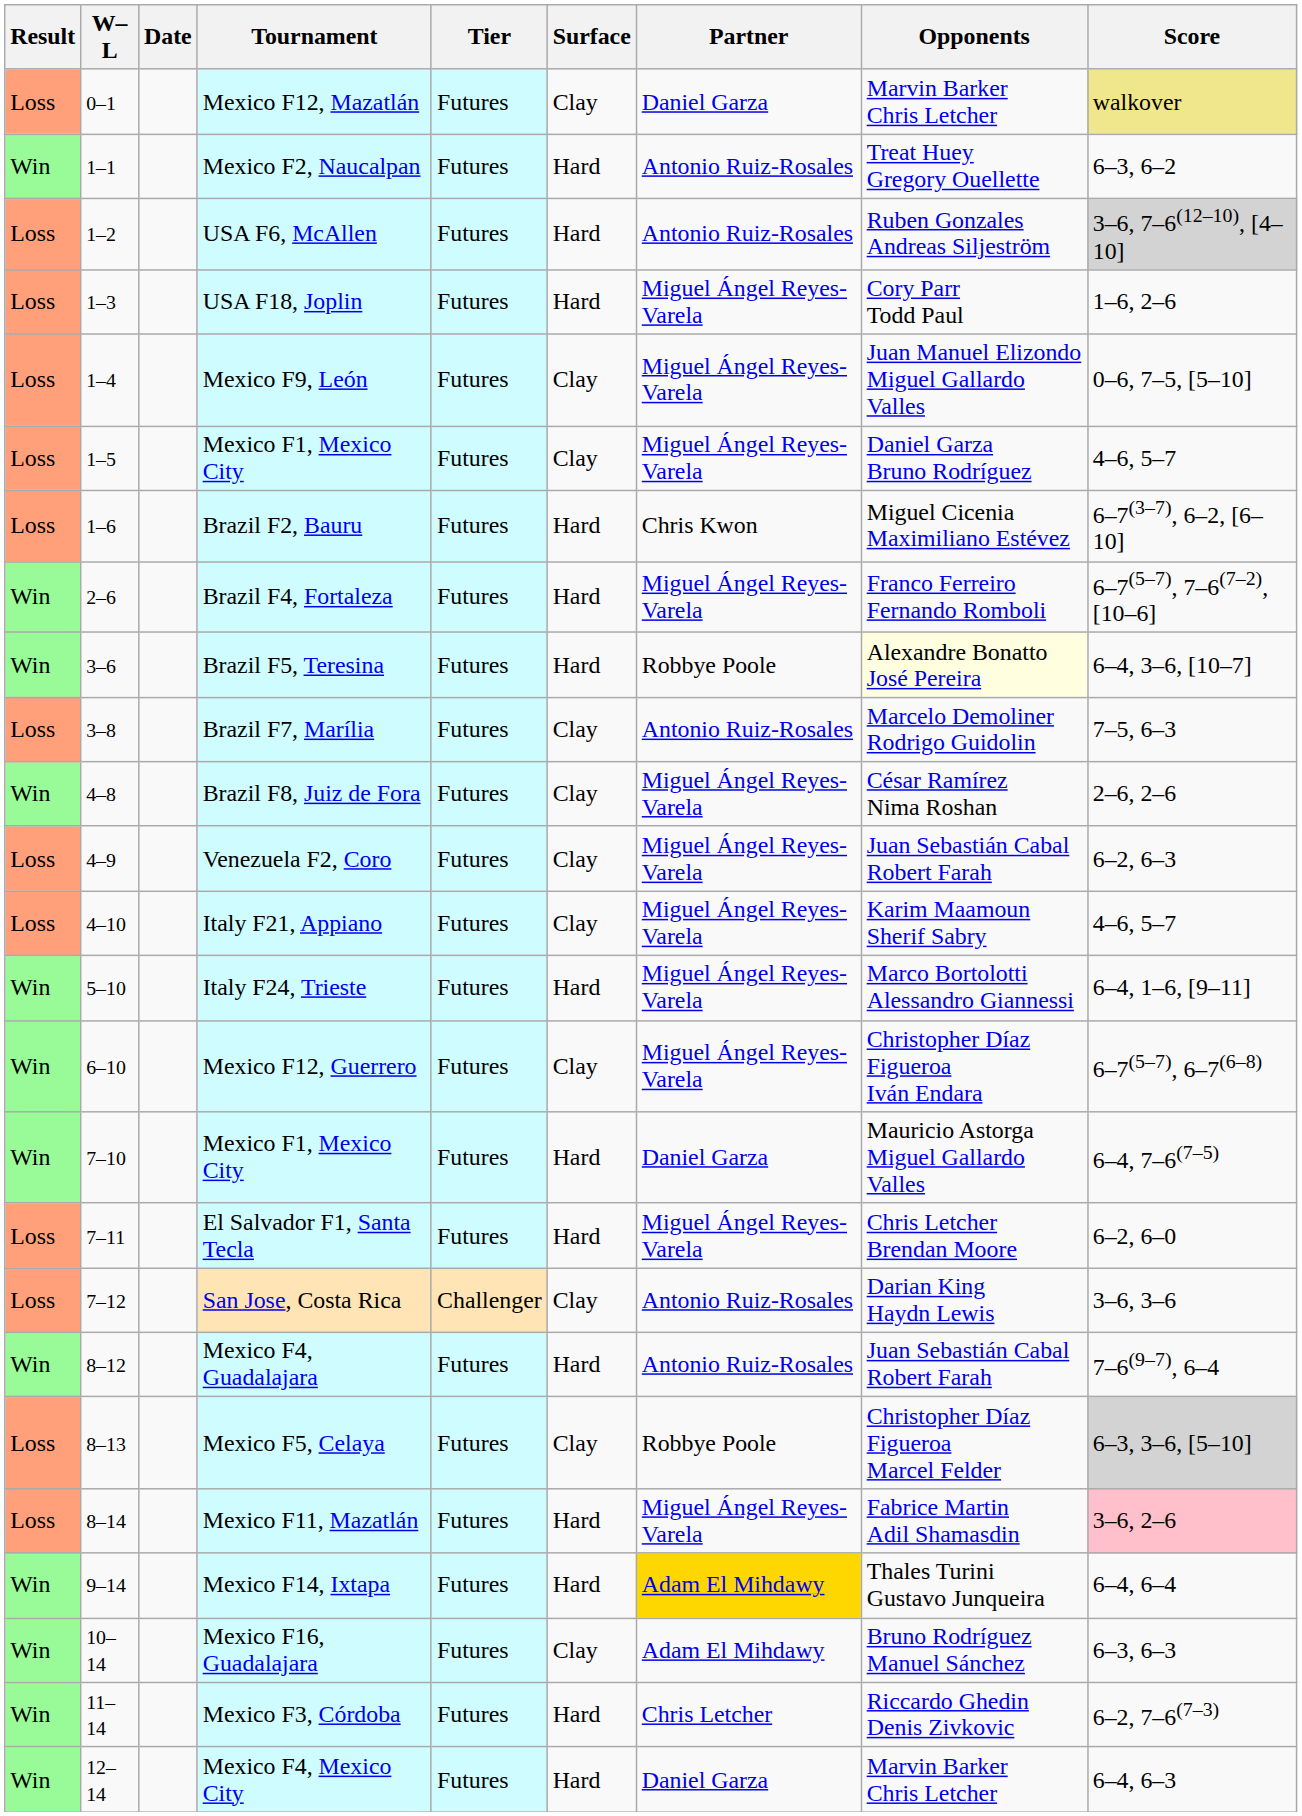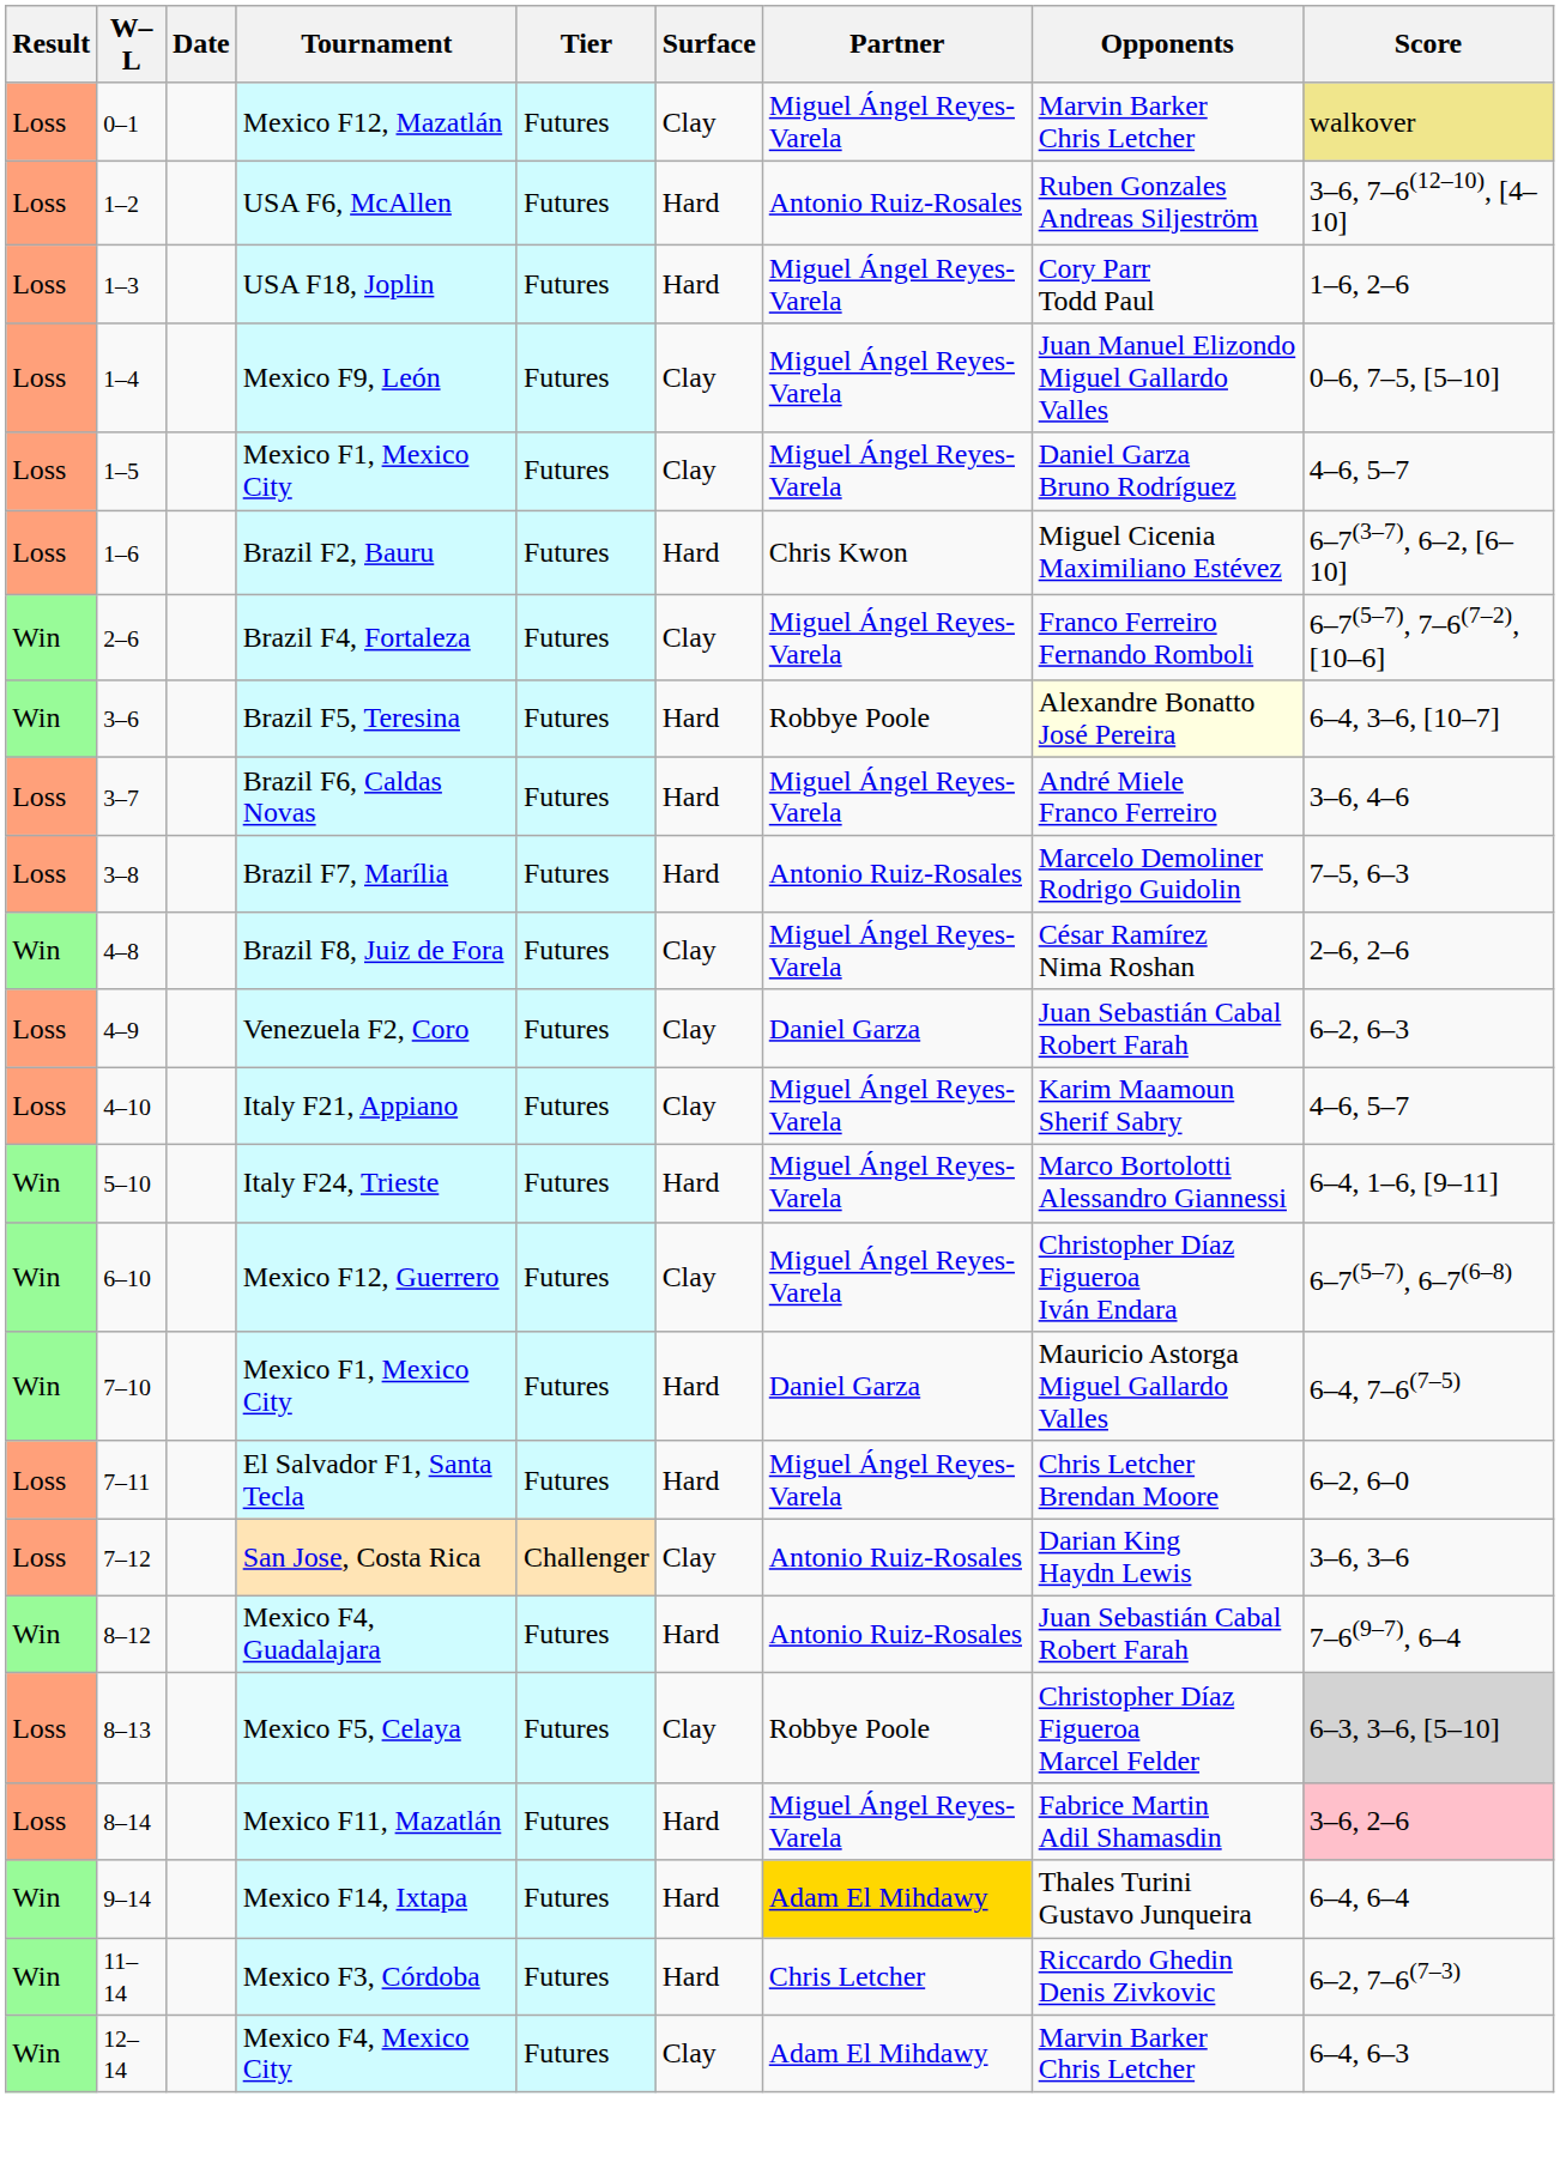Mexico F12, Mazatlán | Partner: Daniel Garza -> Miguel Ángel Reyes-Varela
- row: Win | 1–1 | Mexico F2, Naucalpan | Futures | Hard | Antonio Ruiz-Rosales | Treat Huey Gregory Ouellette | 6–3, 6–2
USA F6, McAllen | Score: lightgrey background -> no background
Brazil F4, Fortaleza | Surface: Hard -> Clay
+ row: Loss | 3–7 | Brazil F6, Caldas Novas | Futures | Hard | Miguel Ángel Reyes-Varela | André Miele Franco Ferreiro | 3–6, 4–6
Brazil F7, Marília | Surface: Clay -> Hard
Venezuela F2, Coro | Partner: Miguel Ángel Reyes-Varela -> Daniel Garza
- row: Win | 10–14 | Mexico F16, Guadalajara | Futures | Clay | Adam El Mihdawy | Bruno Rodríguez Manuel Sánchez | 6–3, 6–3
Mexico F4, Mexico City | Surface: Hard -> Clay
Mexico F4, Mexico City | Partner: Daniel Garza -> Adam El Mihdawy
